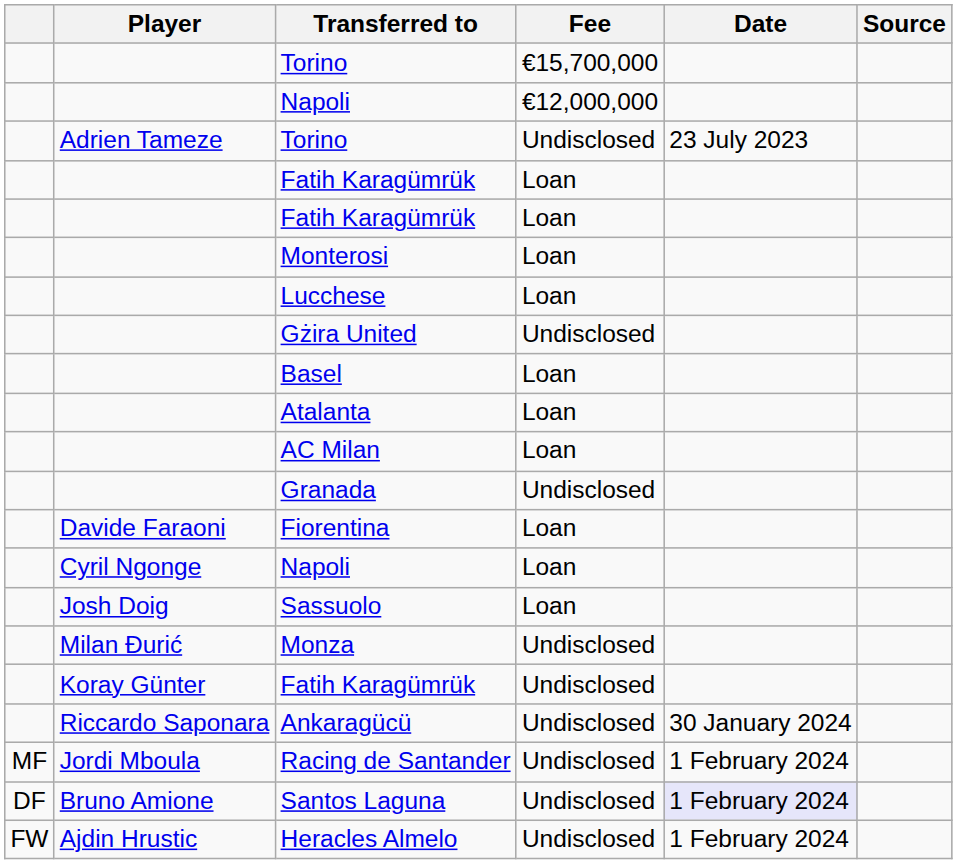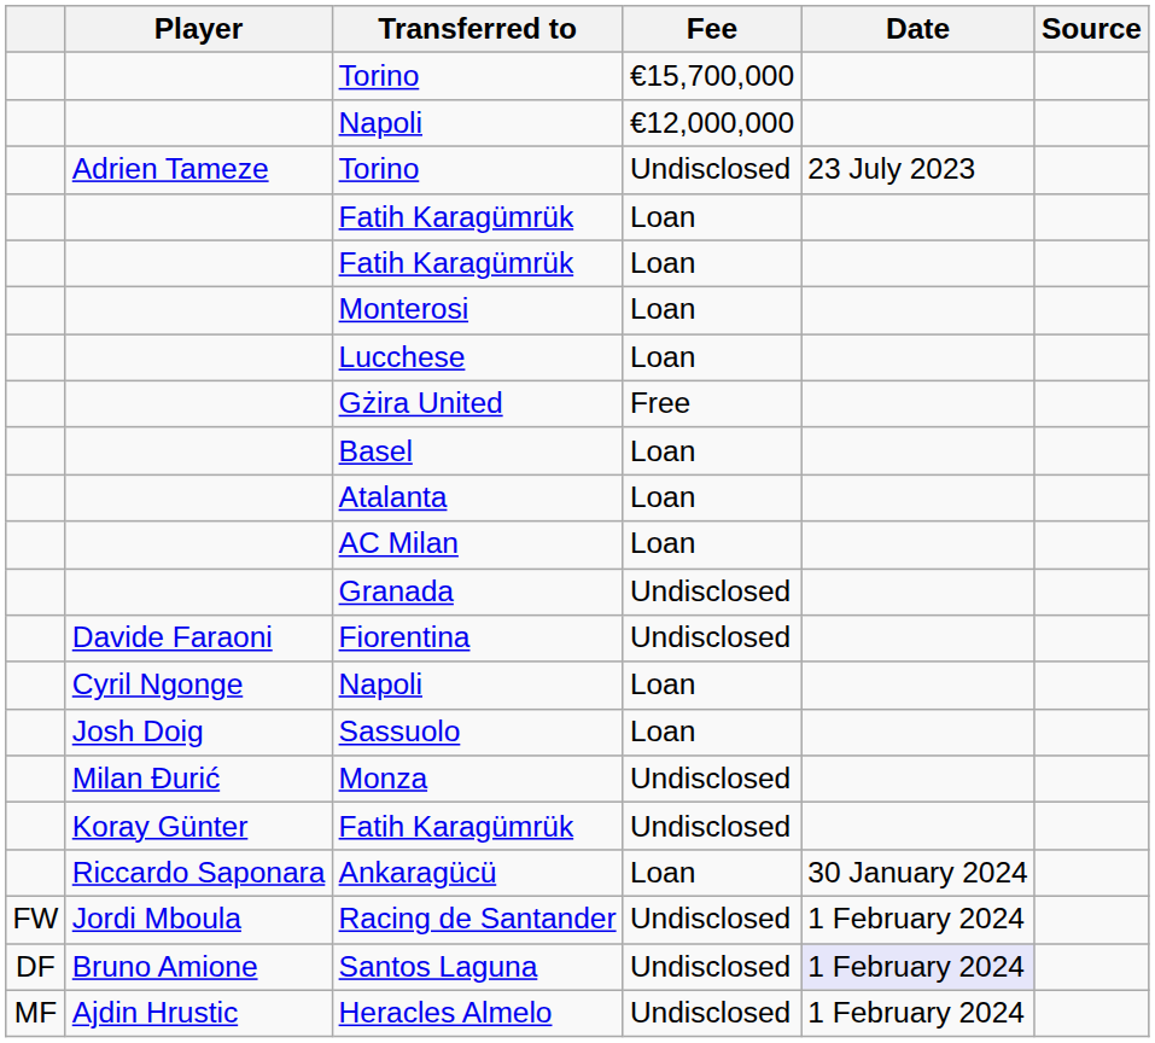Gżira United | Fee: Undisclosed -> Free
Fiorentina | Fee: Loan -> Undisclosed
Ankaragücü | Fee: Undisclosed -> Loan
Racing de Santander | column 1: MF -> FW
Heracles Almelo | column 1: FW -> MF
